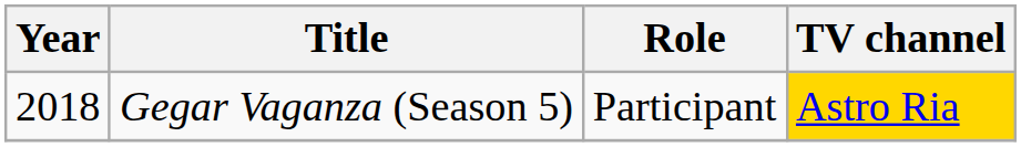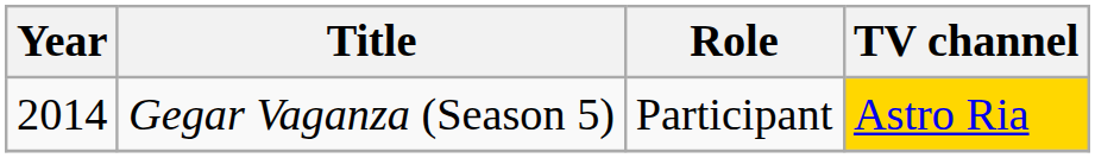Gegar Vaganza (Season 5) | Year: 2018 -> 2014
